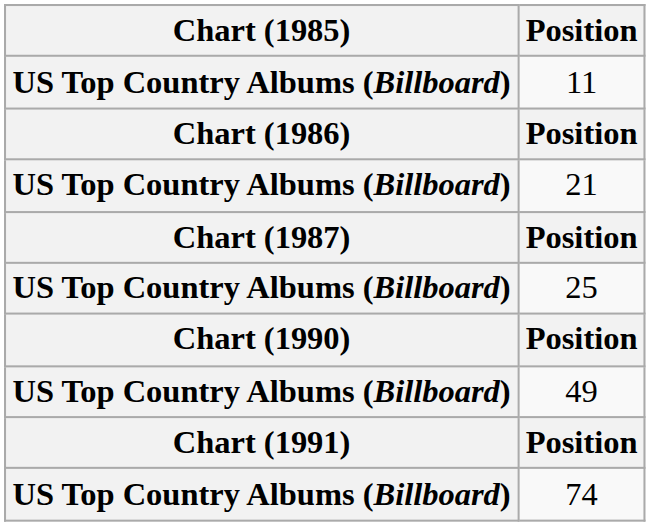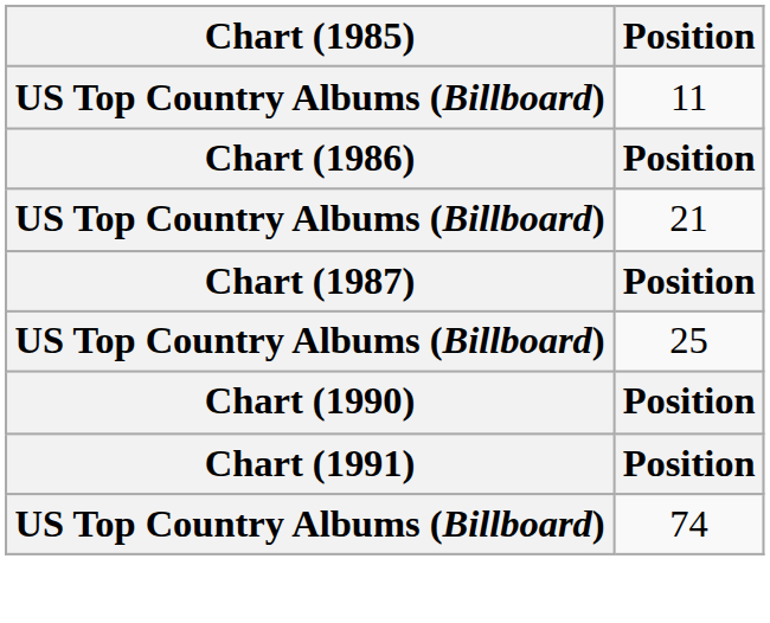- row: US Top Country Albums (Billboard) | 49
